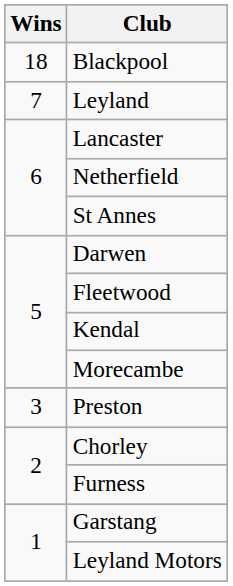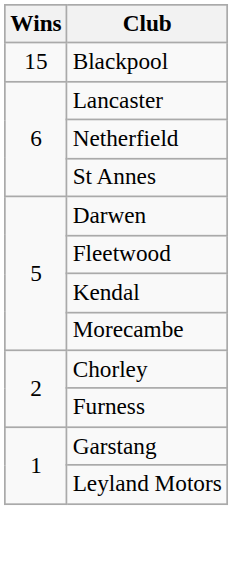Blackpool | Wins: 18 -> 15
- row: 7 | Leyland
- row: 3 | Preston
